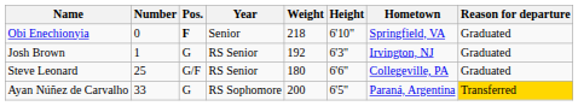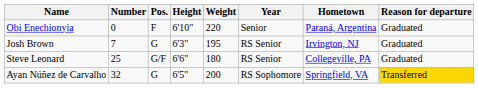columns swapped: Height <-> Year
Obi Enechionyia | Pos.: bold -> normal
Obi Enechionyia | Weight: 218 -> 220
Obi Enechionyia | Hometown: Springfield, VA -> Paraná, Argentina
Josh Brown | Number: 1 -> 7
Josh Brown | Weight: 192 -> 195
Ayan Núñez de Carvalho | Number: 33 -> 32
Ayan Núñez de Carvalho | Hometown: Paraná, Argentina -> Springfield, VA
